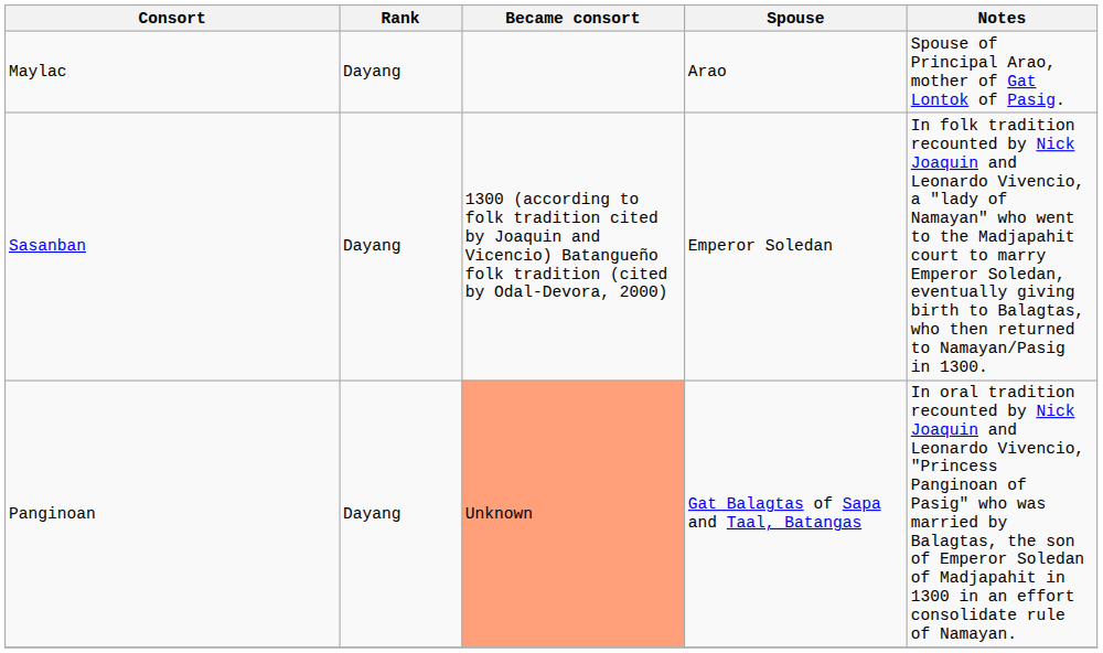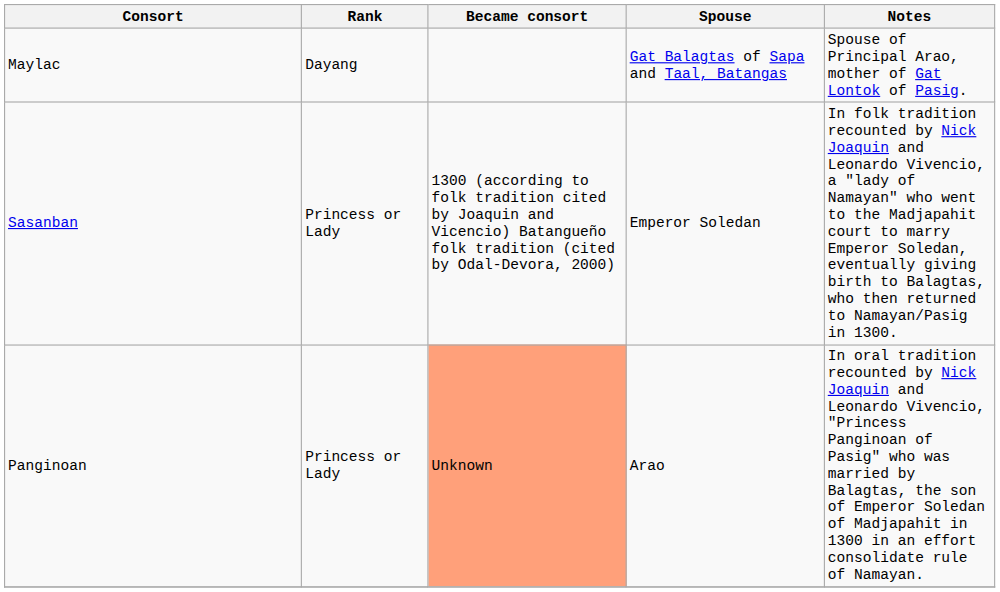Maylac | Spouse: Arao -> Gat Balagtas of Sapa and Taal, Batangas
Sasanban | Rank: Dayang -> Princess or Lady
Panginoan | Rank: Dayang -> Princess or Lady
Panginoan | Spouse: Gat Balagtas of Sapa and Taal, Batangas -> Arao
